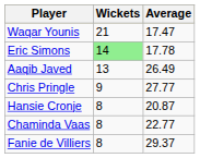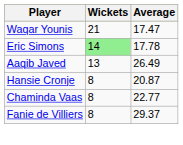- row: Chris Pringle | 9 | 27.77
